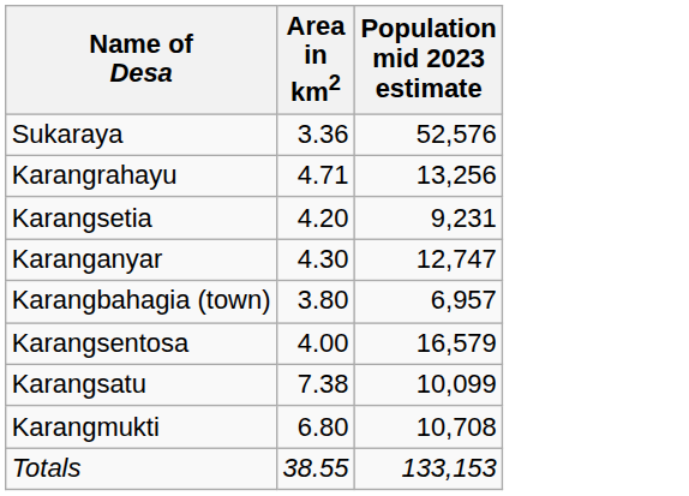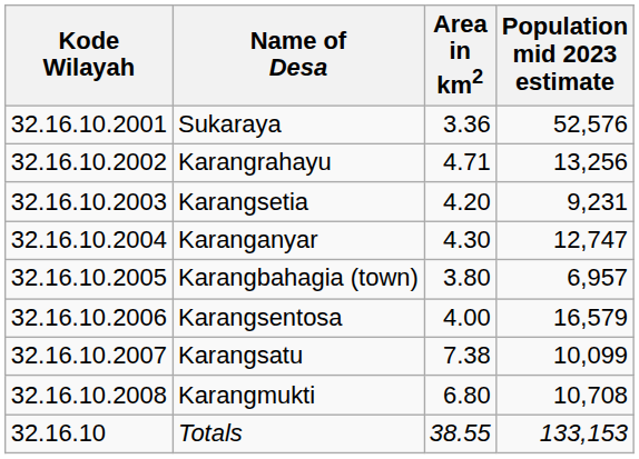+ column: Kode Wilayah | 32.16.10.2001 | 32.16.10.2002 | 32.16.10.2003 | 32.16.10.2004 | 32.16.10.2005 | 32.16.10.2006 | 32.16.10.2007 | 32.16.10.2008 | 32.16.10
